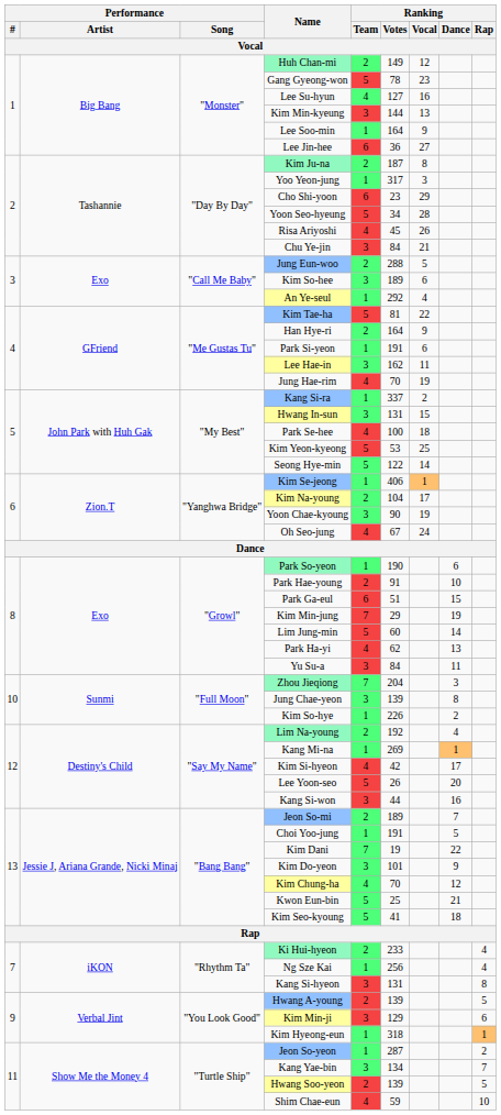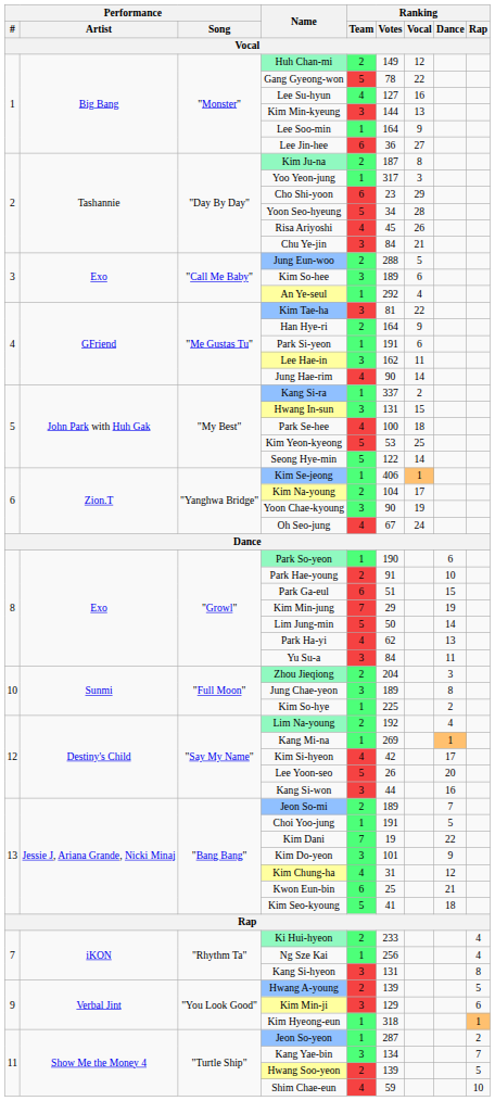Gang Gyeong-won | Ranking / Vocal: 23 -> 22
Kim Tae-ha | Ranking / Team: 5 -> 3
Jung Hae-rim | Ranking / Votes: 70 -> 90
Jung Hae-rim | Ranking / Vocal: 19 -> 14
Lim Jung-min | Ranking / Votes: 60 -> 50
Zhou Jieqiong | Ranking / Team: 7 -> 2
Jung Chae-yeon | Ranking / Votes: 139 -> 189
Kim So-hye | Ranking / Votes: 226 -> 225
Kim Chung-ha | Ranking / Votes: 70 -> 31
Kwon Eun-bin | Ranking / Team: 5 -> 6
